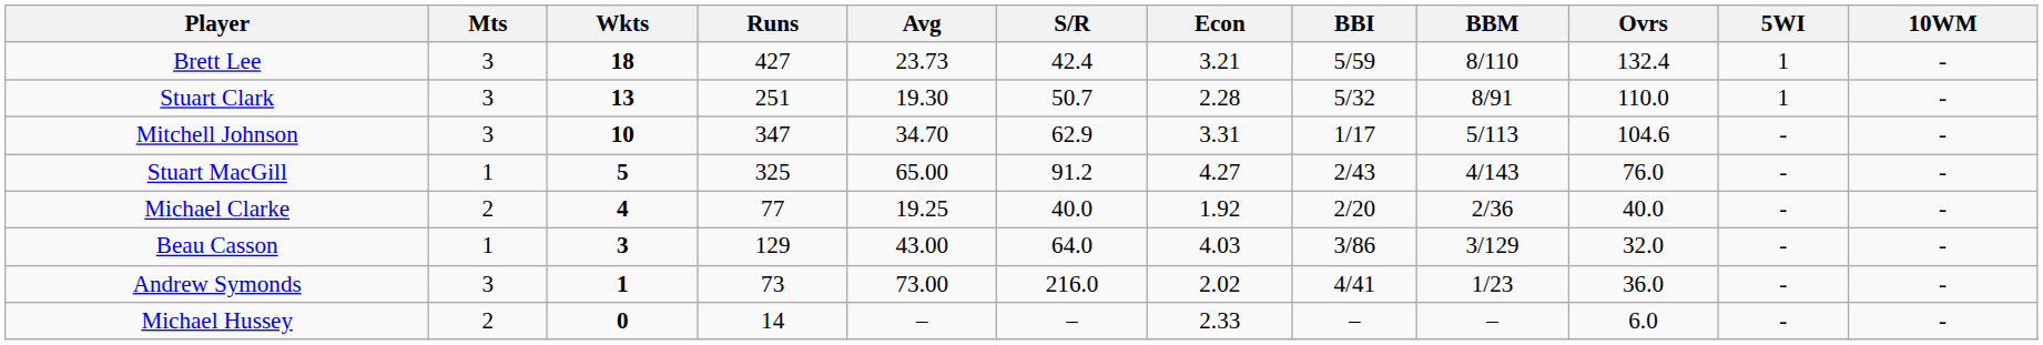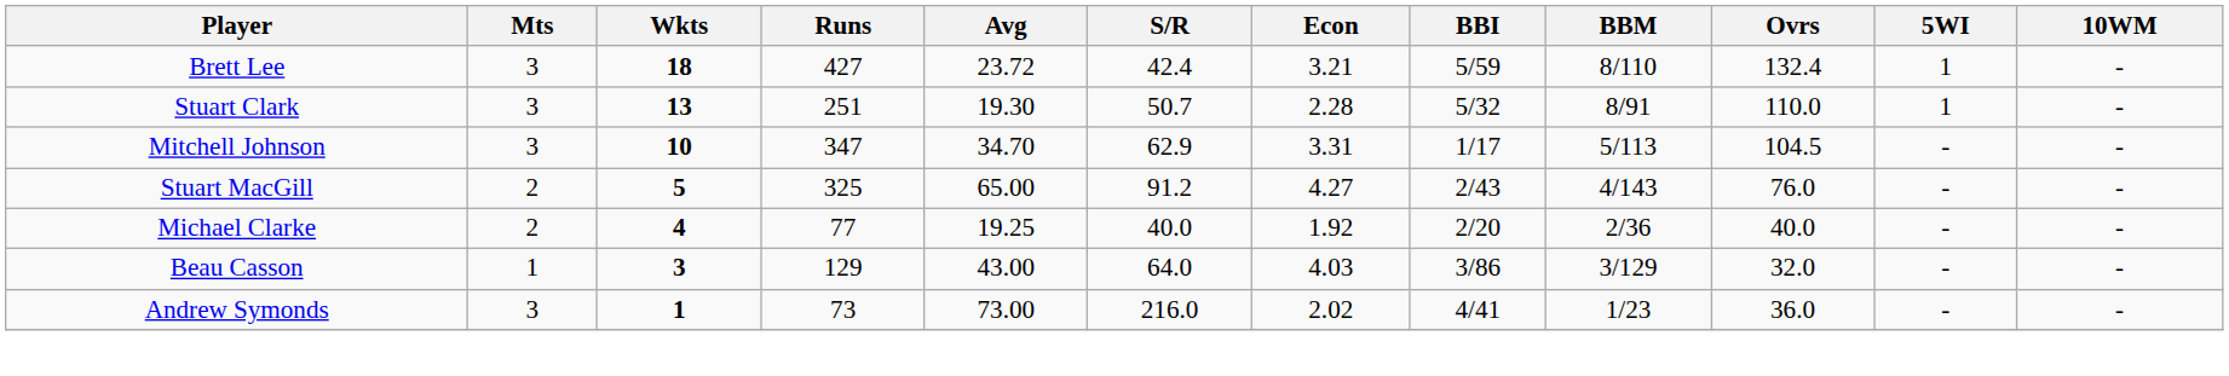Brett Lee | Avg: 23.73 -> 23.72
Mitchell Johnson | Ovrs: 104.6 -> 104.5
Stuart MacGill | Mts: 1 -> 2
- row: Michael Hussey | 2 | 0 | 14 | – | – | 2.33 | – | – | 6.0 | - | -
